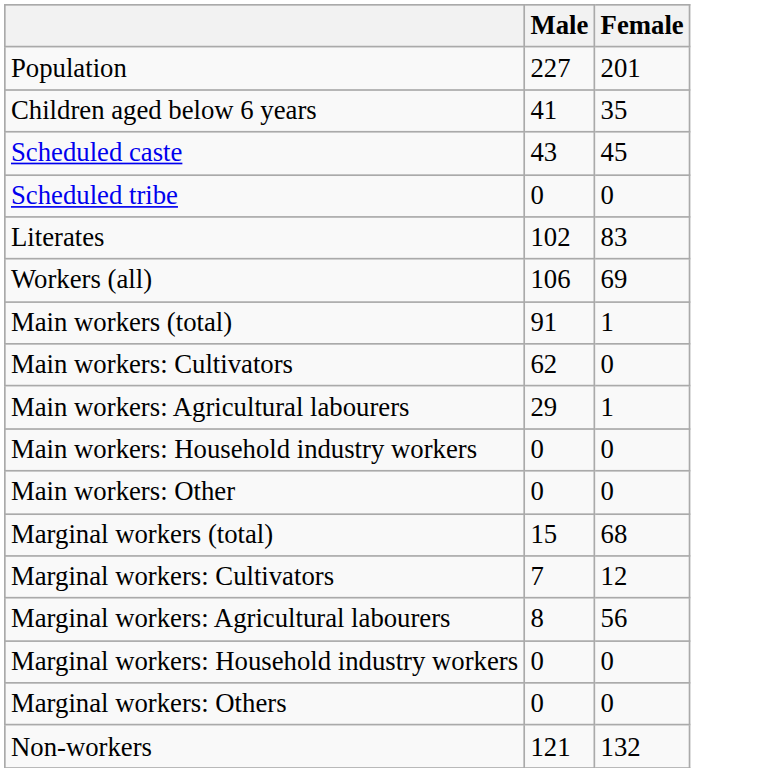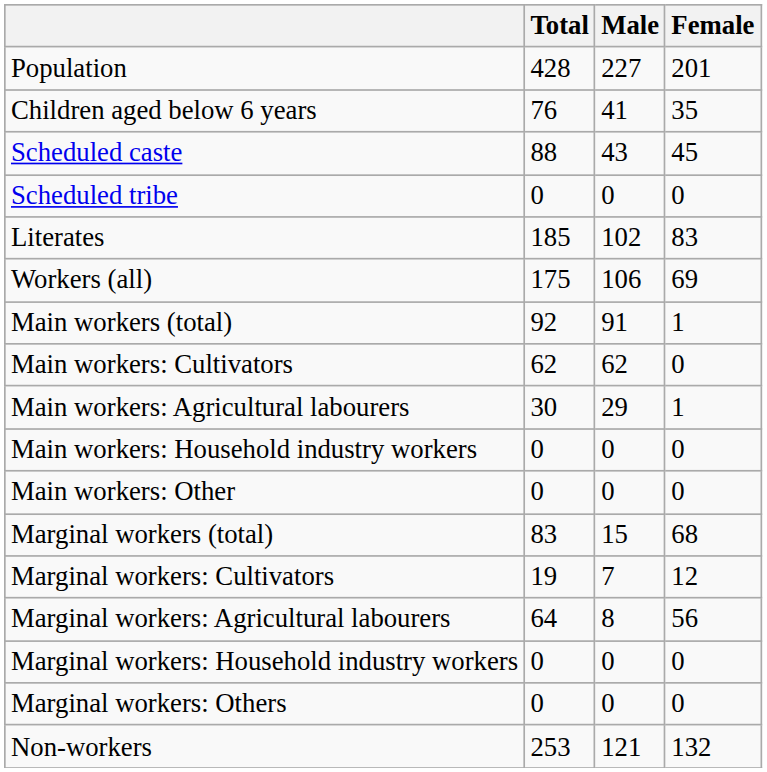+ column: Total | 428 | 76 | 88 | 0 | 185 | 175 | 92 | 62 | 30 | 0 | 0 | 83 | 19 | 64 | 0 | 0 | 253
